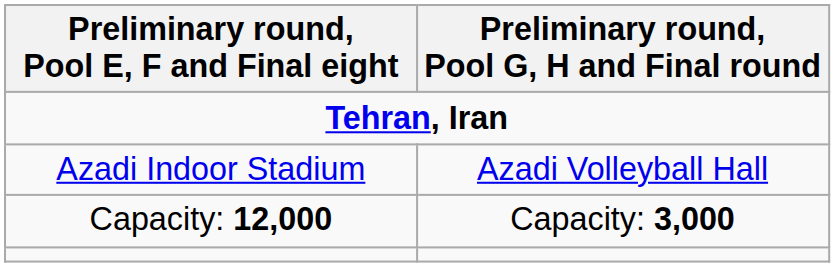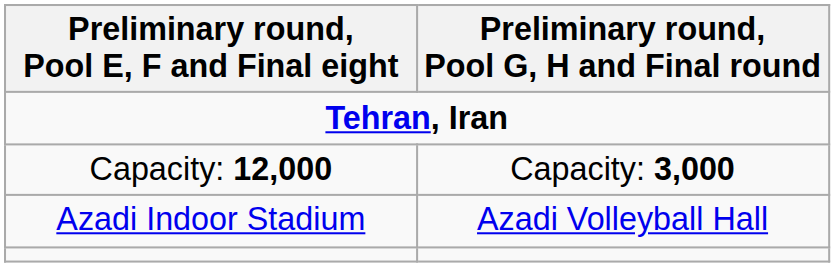rows swapped: Azadi Indoor Stadium <-> Capacity: 12,000
